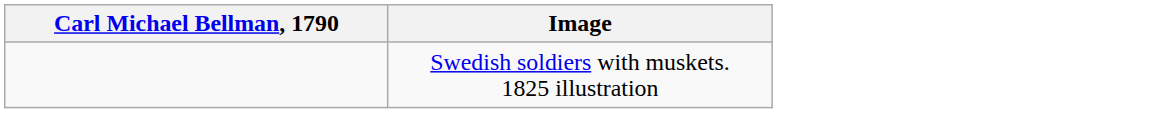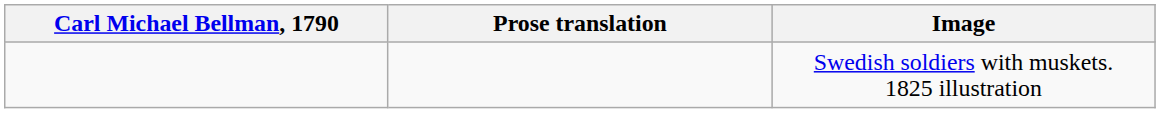+ column: Prose translation
